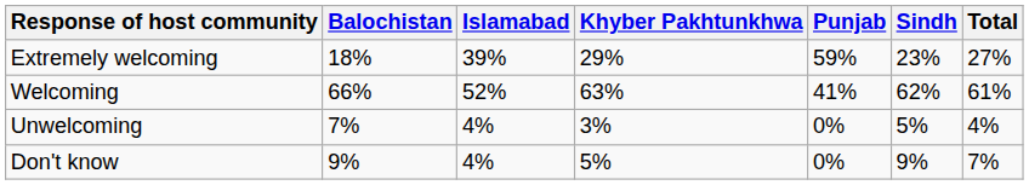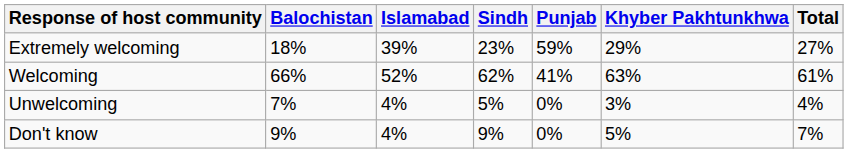columns swapped: Khyber Pakhtunkhwa <-> Sindh
